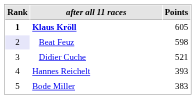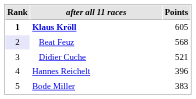Beat Feuz | Points: 598 -> 568
Hannes Reichelt | Points: 393 -> 396
